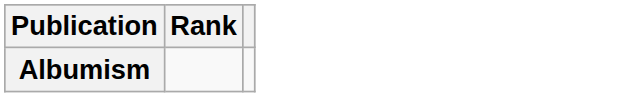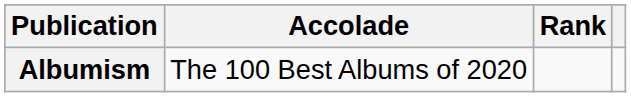+ column: Accolade | The 100 Best Albums of 2020
